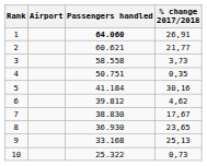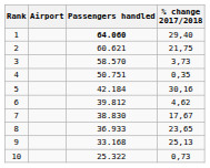1 | % change 2017/2018: 26,91 -> 29,40
2 | % change 2017/2018: 21,77 -> 21,75
3 | Passengers handled: 58.558 -> 58.570
5 | Passengers handled: 41.184 -> 42.184
8 | Passengers handled: 36.930 -> 36.933
